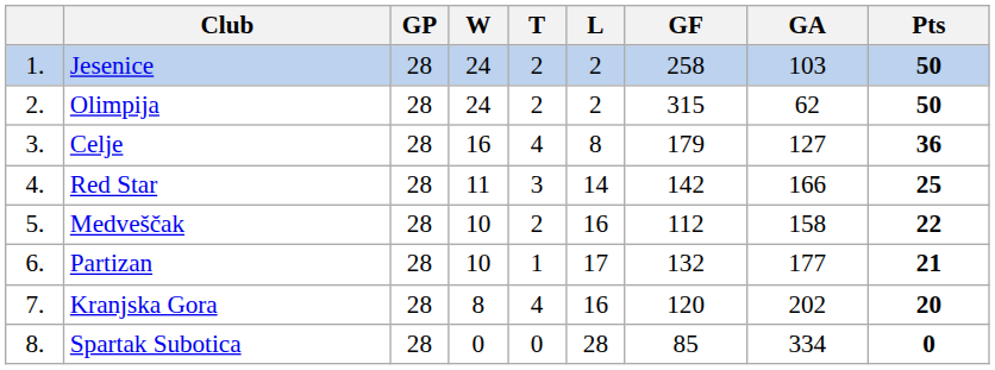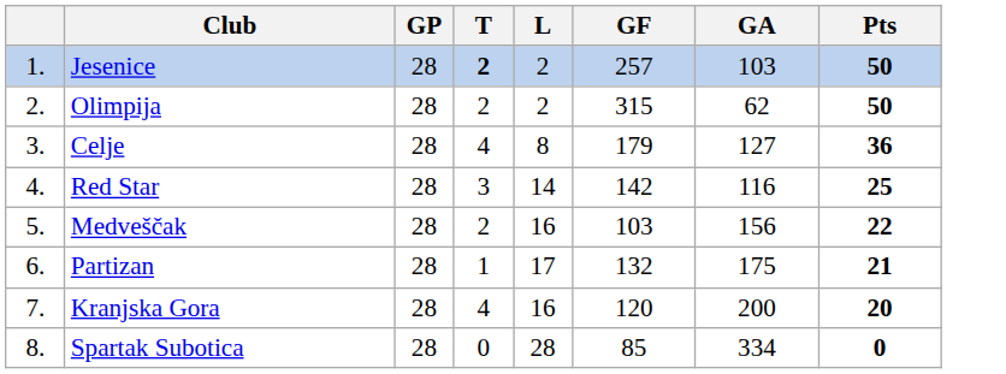- column: W | 24 | 24 | 16 | 11 | 10 | 10 | 8 | 0
Jesenice | T: normal -> bold
Jesenice | GF: 258 -> 257
Red Star | GA: 166 -> 116
Medveščak | GF: 112 -> 103
Medveščak | GA: 158 -> 156
Partizan | GA: 177 -> 175
Kranjska Gora | GA: 202 -> 200
